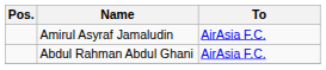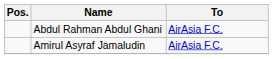rows swapped: Abdul Rahman Abdul Ghani <-> Amirul Asyraf Jamaludin
